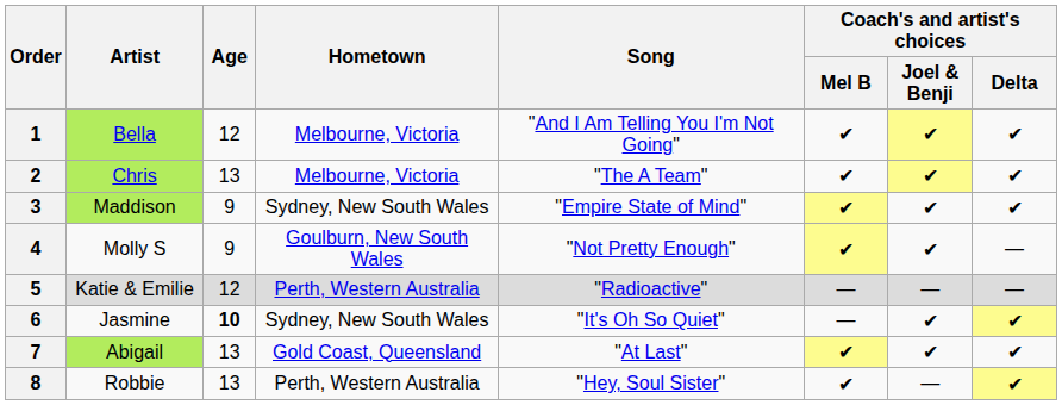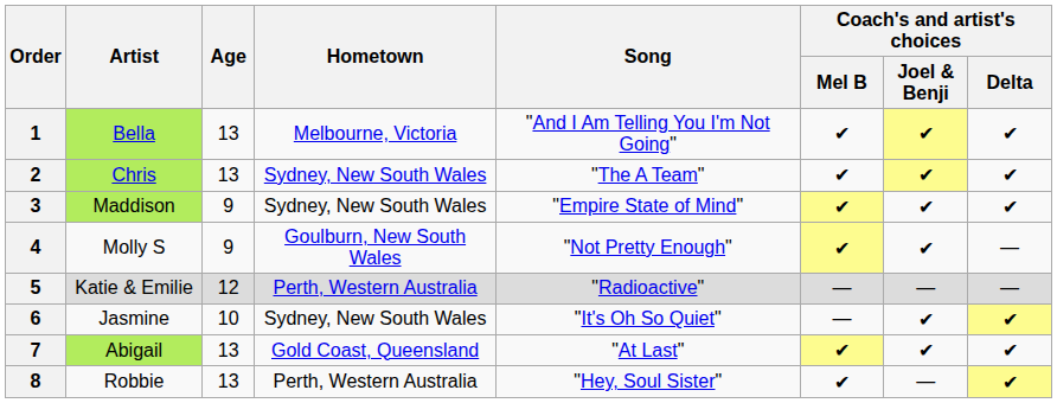1 | Age: 12 -> 13
2 | Hometown: Melbourne, Victoria -> Sydney, New South Wales
6 | Age: bold -> normal
